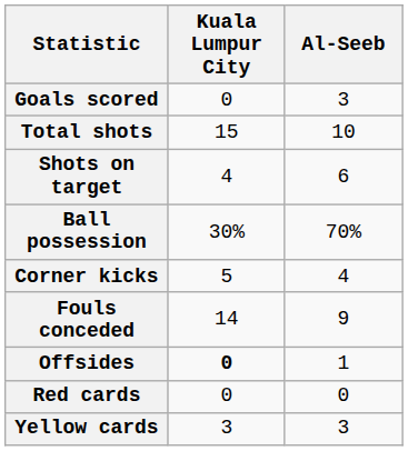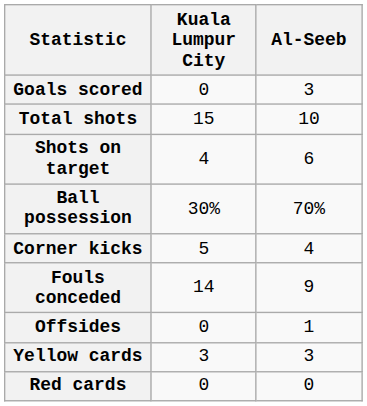Offsides | Kuala Lumpur City: bold -> normal
rows swapped: Yellow cards <-> Red cards
